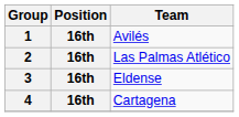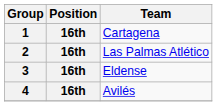1 | Team: Avilés -> Cartagena
4 | Team: Cartagena -> Avilés
